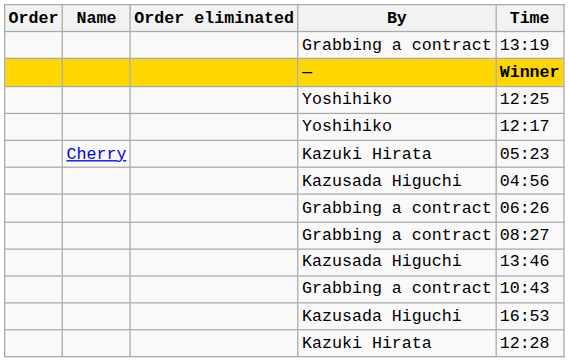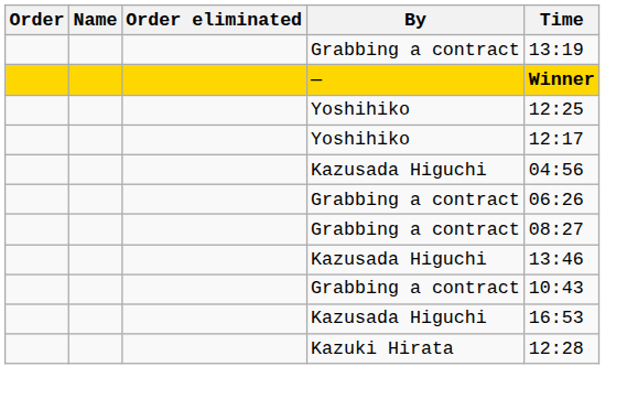- row: Cherry | Kazuki Hirata | 05:23
